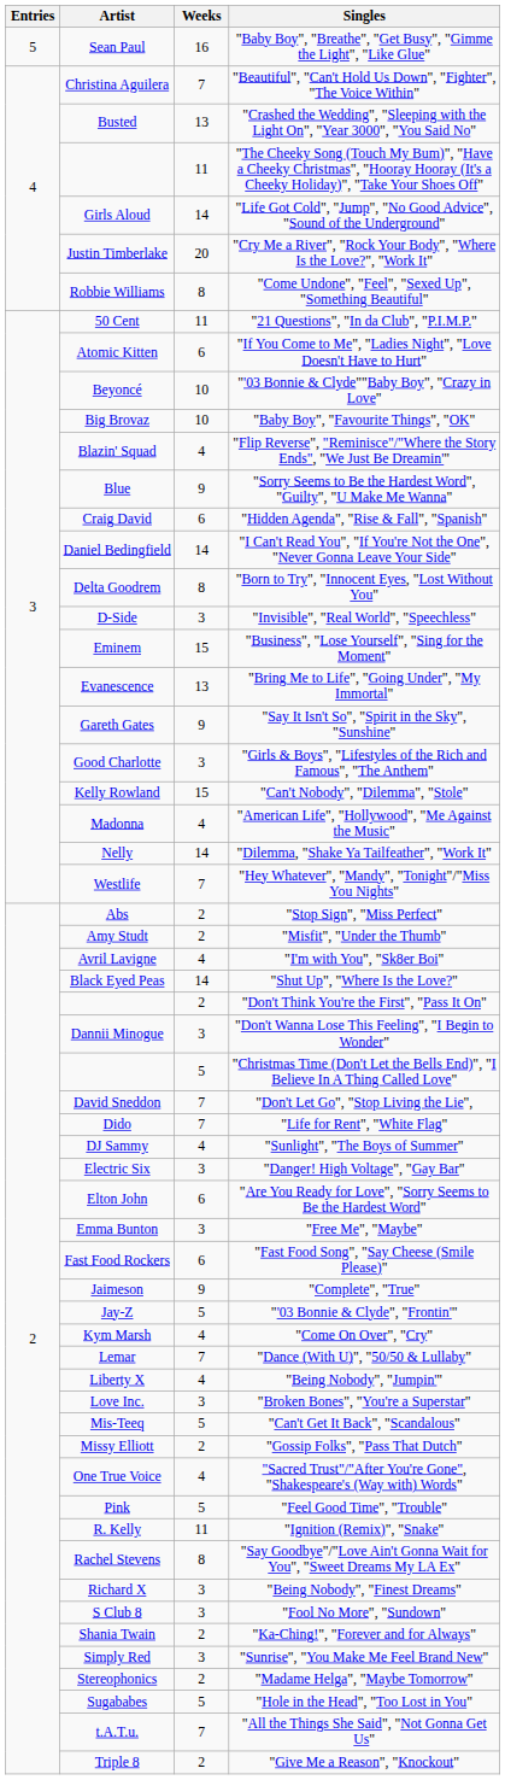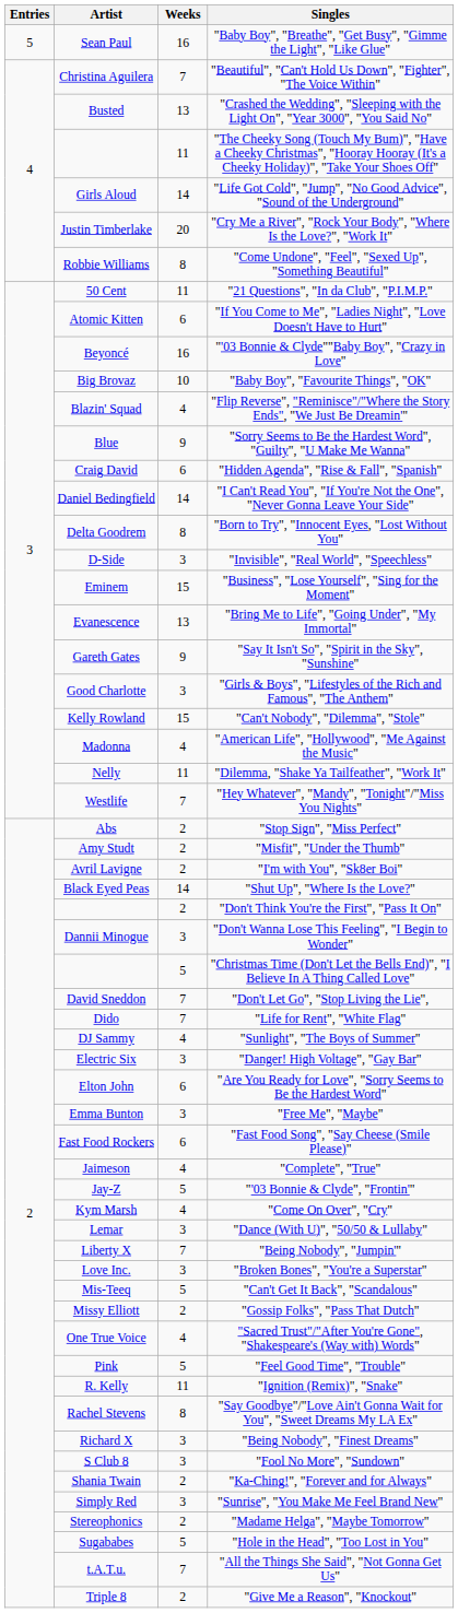"'03 Bonnie & Clyde""Baby Boy", "Crazy in Love" | Weeks: 10 -> 16
"Dilemma, "Shake Ya Tailfeather", "Work It" | Weeks: 14 -> 11
"I'm with You", "Sk8er Boi" | Weeks: 4 -> 2
"Complete", "True" | Weeks: 9 -> 4
"Dance (With U)", "50/50 & Lullaby" | Weeks: 7 -> 3
"Being Nobody", "Jumpin'" | Weeks: 4 -> 7
